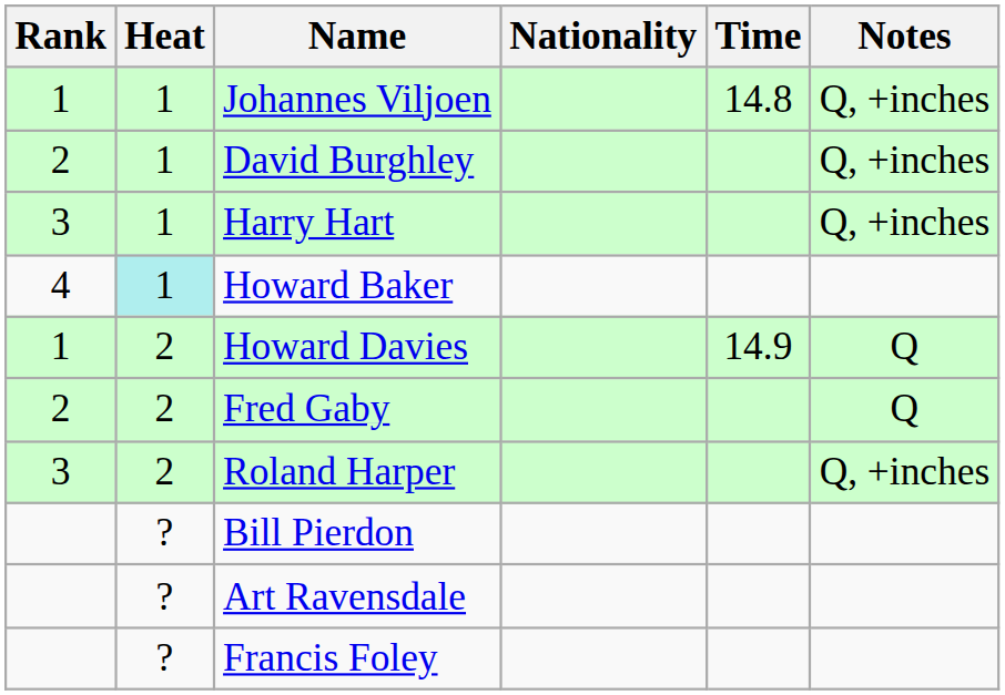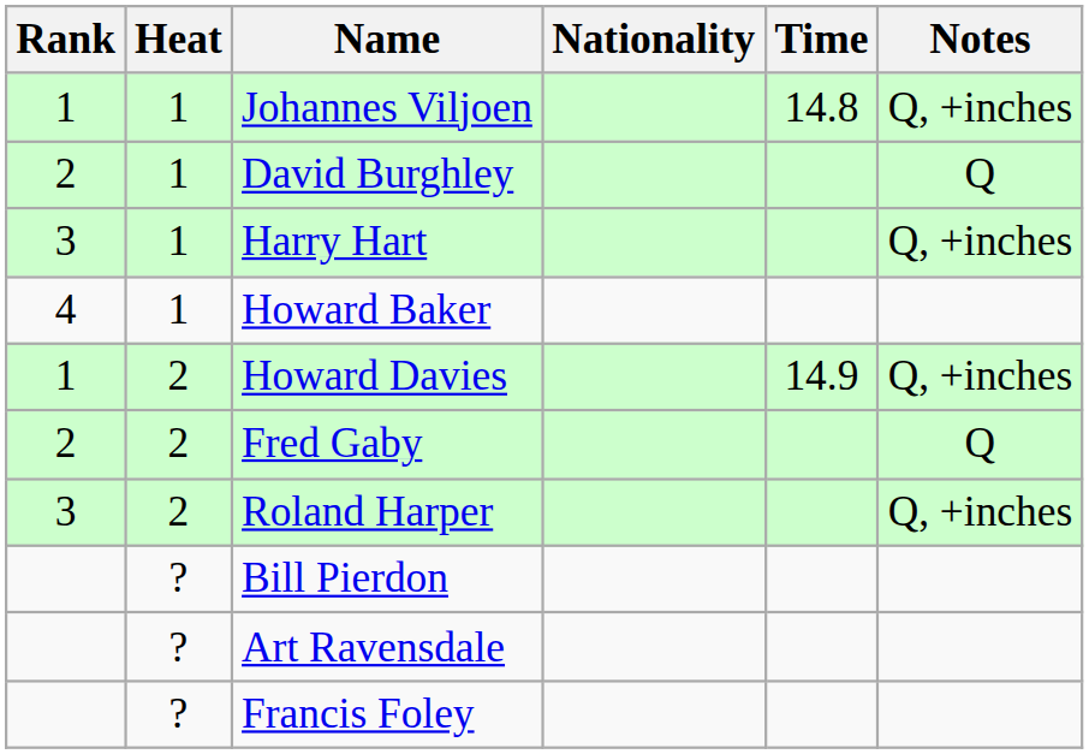David Burghley | Notes: Q, +inches -> Q
Howard Baker | Heat: paleturquoise background -> no background
Howard Davies | Notes: Q -> Q, +inches
